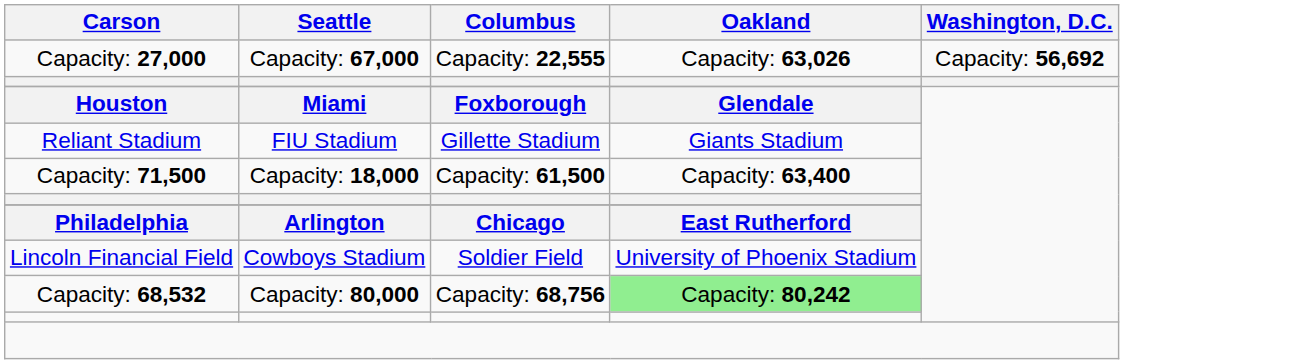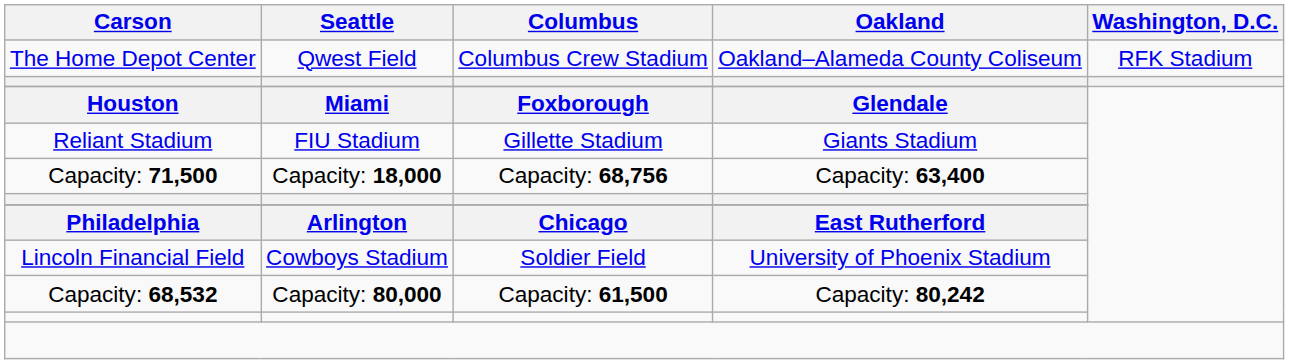+ row: The Home Depot Center | Qwest Field | Columbus Crew Stadium | Oakland–Alameda County Coliseum | RFK Stadium
- row: Capacity: 27,000 | Capacity: 67,000 | Capacity: 22,555 | Capacity: 63,026 | Capacity: 56,692
Capacity: 71,500 | Columbus: Capacity: 61,500 -> Capacity: 68,756
Capacity: 68,532 | Columbus: Capacity: 68,756 -> Capacity: 61,500
Capacity: 68,532 | Oakland: lightgreen background -> no background
